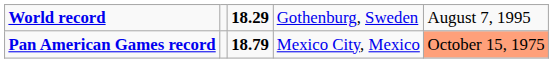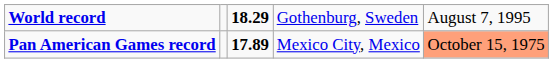Pan American Games record | column 3: 18.79 -> 17.89
